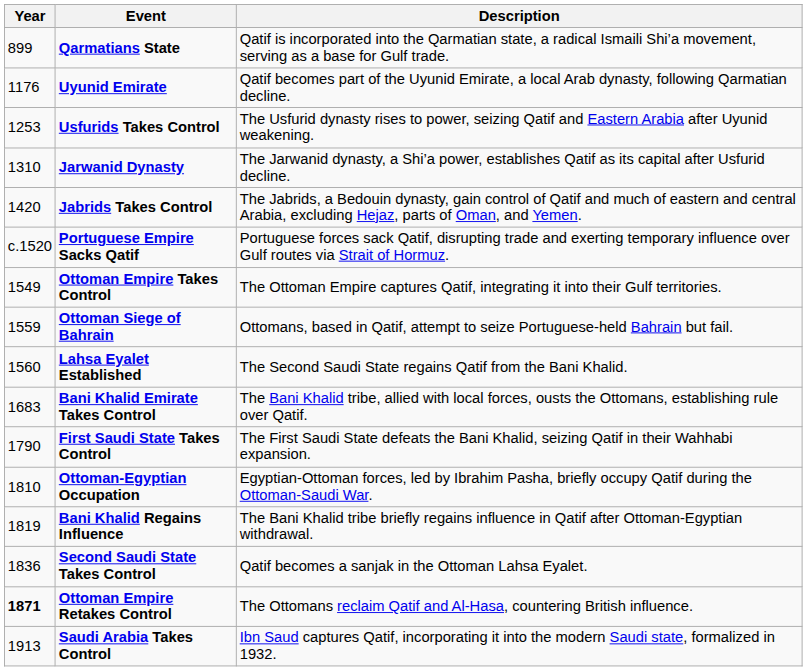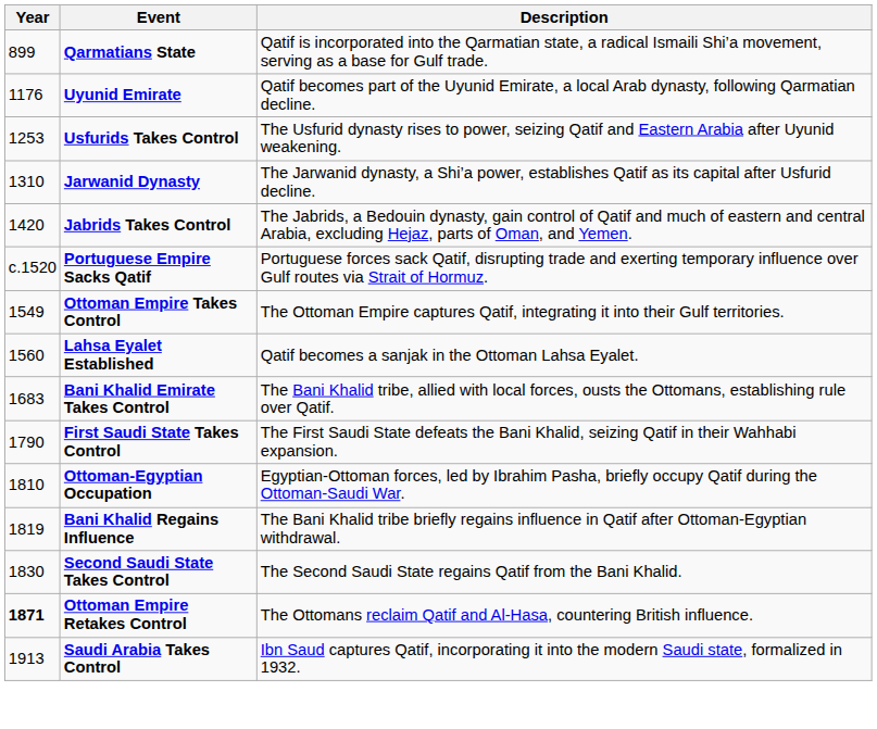- row: 1559 | Ottoman Siege of Bahrain | Ottomans, based in Qatif, attempt to seize Portuguese-held Bahrain but fail.
Lahsa Eyalet Established | Description: The Second Saudi State regains Qatif from the Bani Khalid. -> Qatif becomes a sanjak in the Ottoman Lahsa Eyalet.
Second Saudi State Takes Control | Year: 1836 -> 1830
Second Saudi State Takes Control | Description: Qatif becomes a sanjak in the Ottoman Lahsa Eyalet. -> The Second Saudi State regains Qatif from the Bani Khalid.
